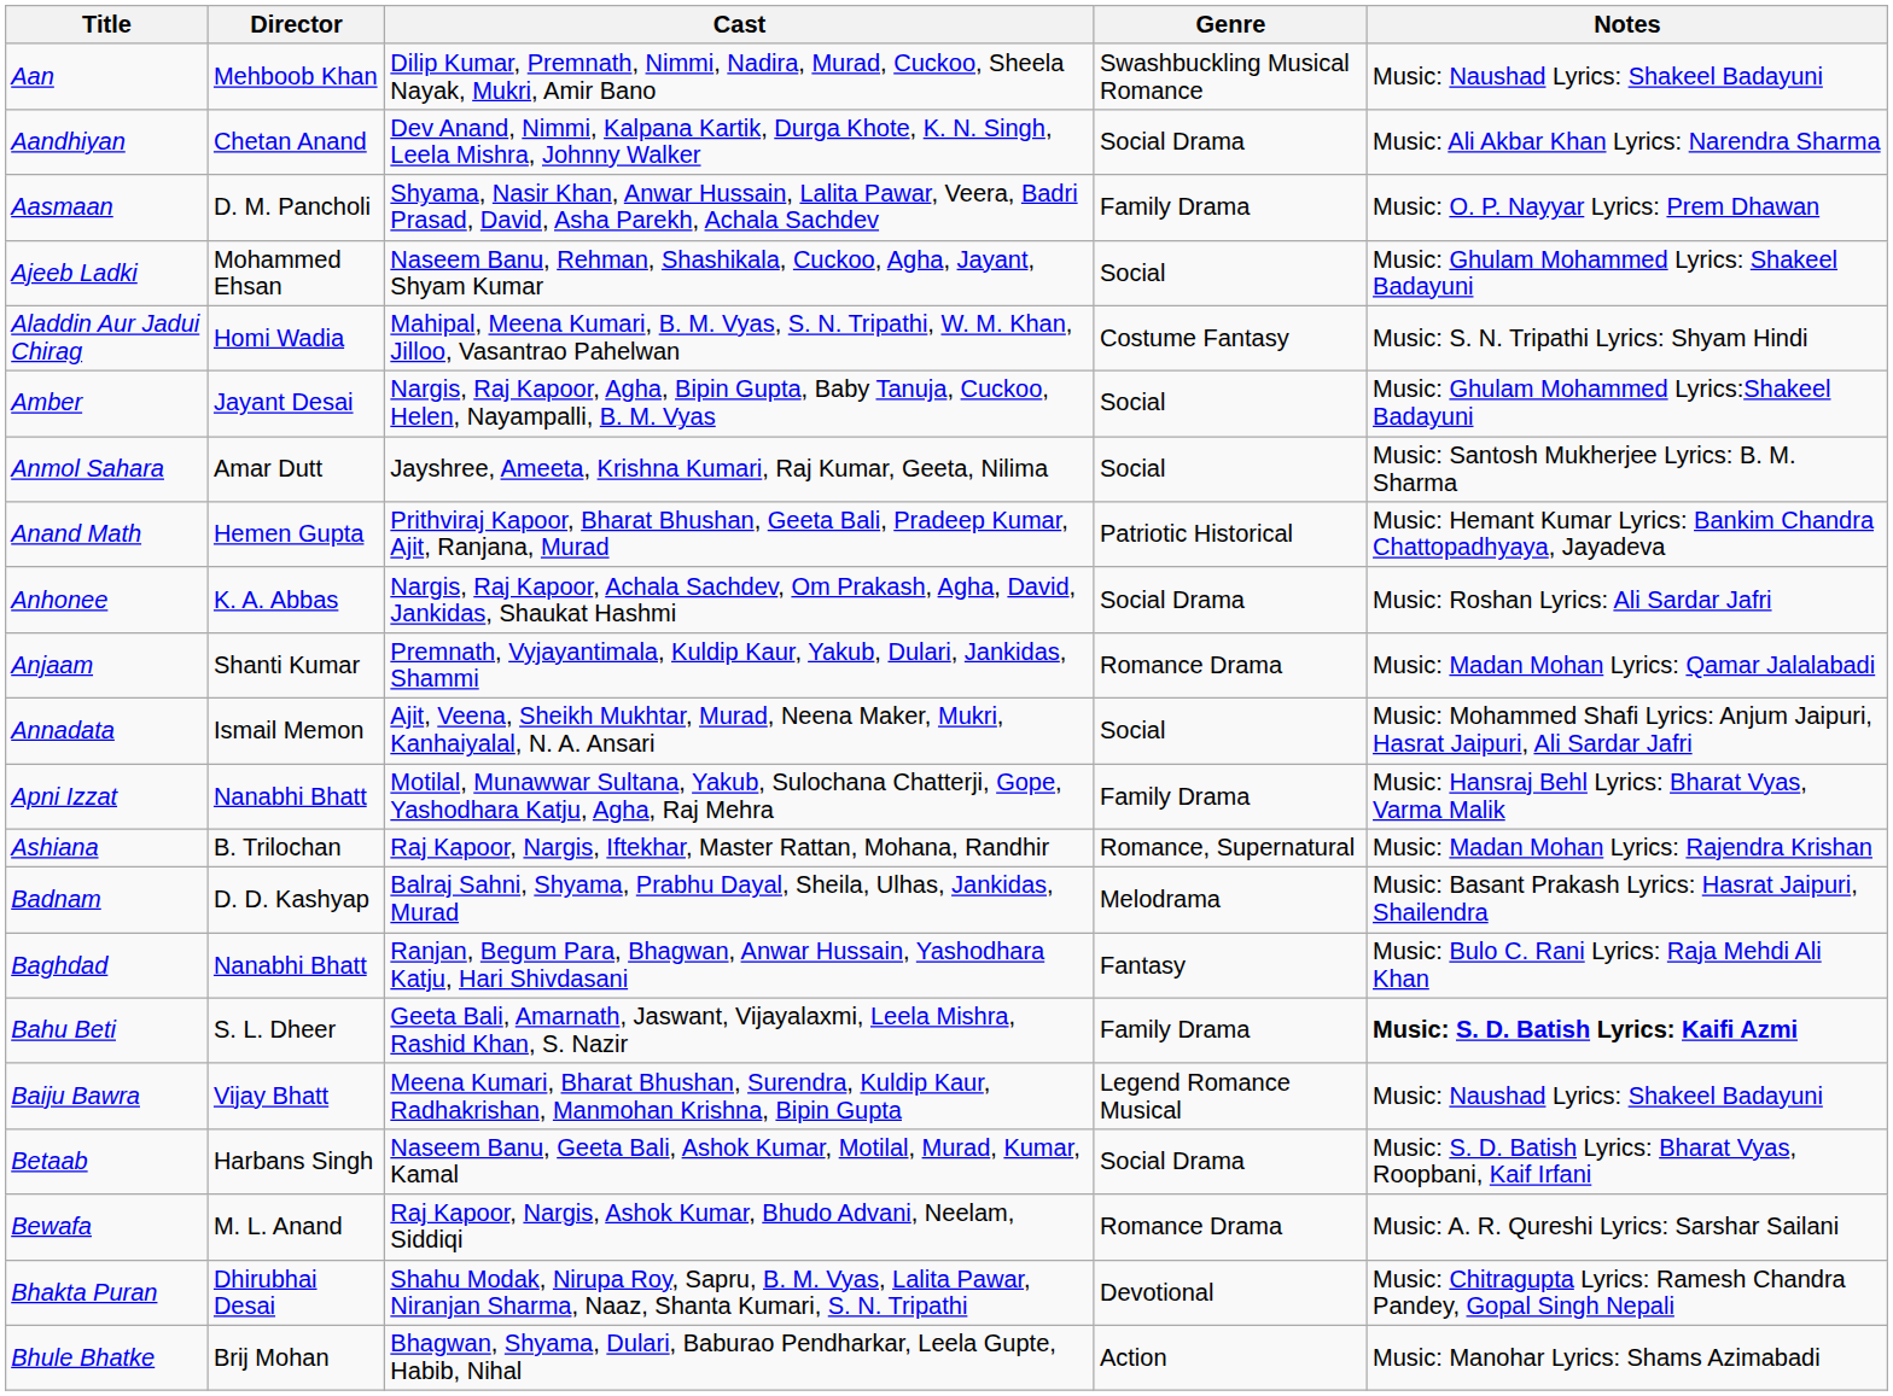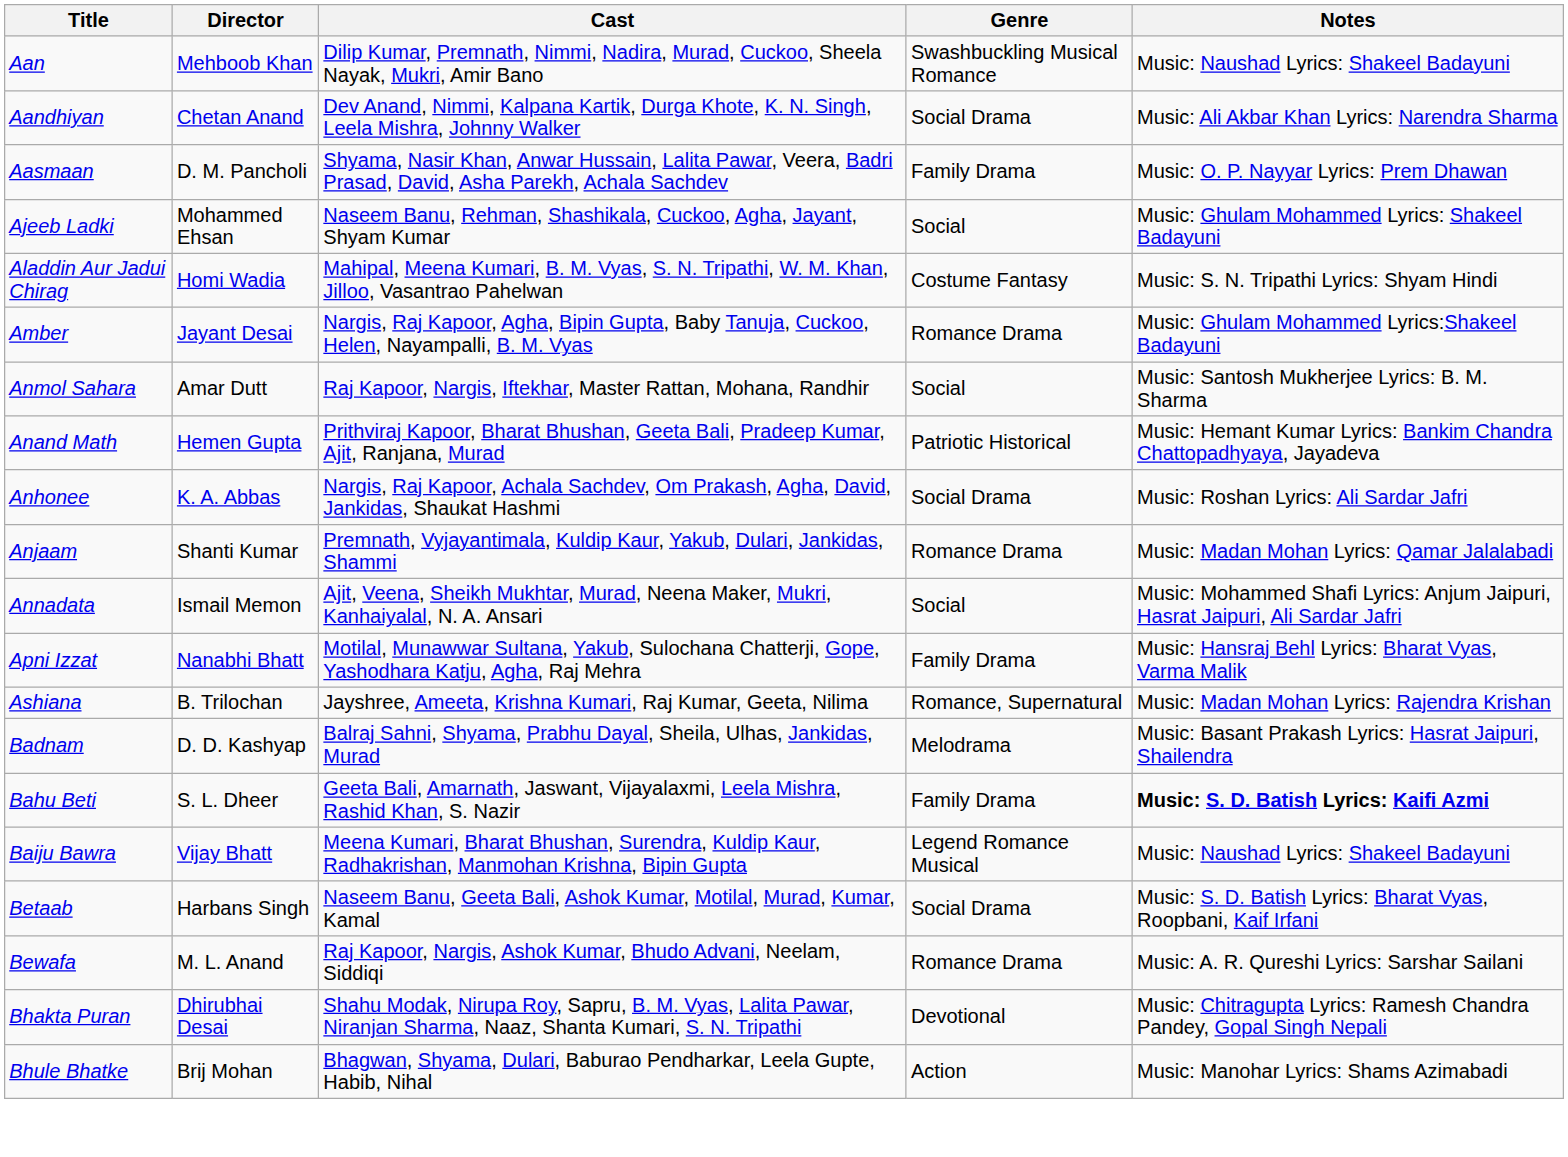Amber | Genre: Social -> Romance Drama
Anmol Sahara | Cast: Jayshree, Ameeta, Krishna Kumari, Raj Kumar, Geeta, Nilima -> Raj Kapoor, Nargis, Iftekhar, Master Rattan, Mohana, Randhir
Ashiana | Cast: Raj Kapoor, Nargis, Iftekhar, Master Rattan, Mohana, Randhir -> Jayshree, Ameeta, Krishna Kumari, Raj Kumar, Geeta, Nilima
- row: Baghdad | Nanabhi Bhatt | Ranjan, Begum Para, Bhagwan, Anwar Hussain, Yashodhara Katju, Hari Shivdasani | Fantasy | Music: Bulo C. Rani Lyrics: Raja Mehdi Ali Khan
